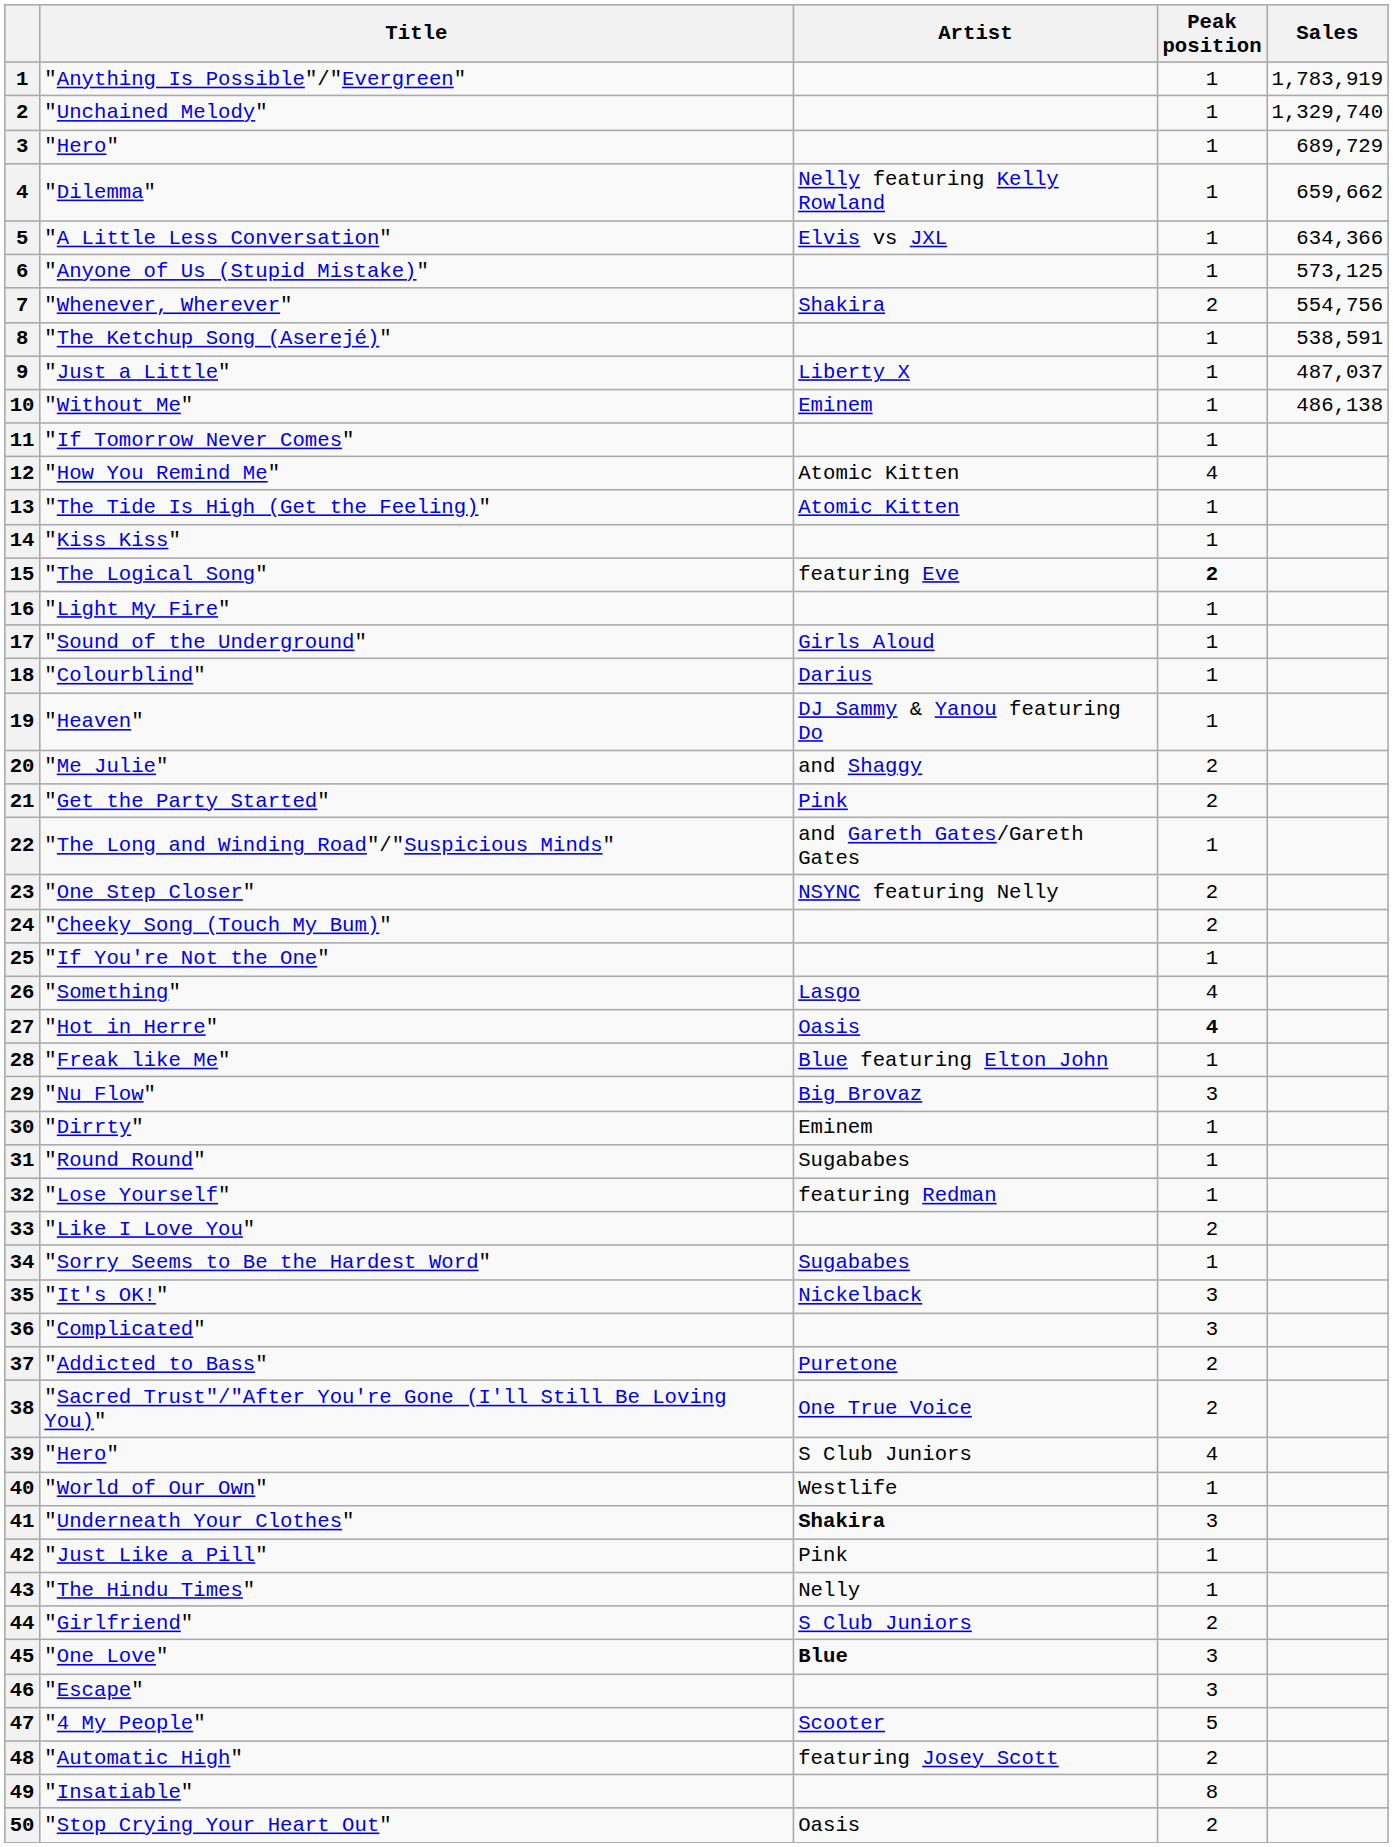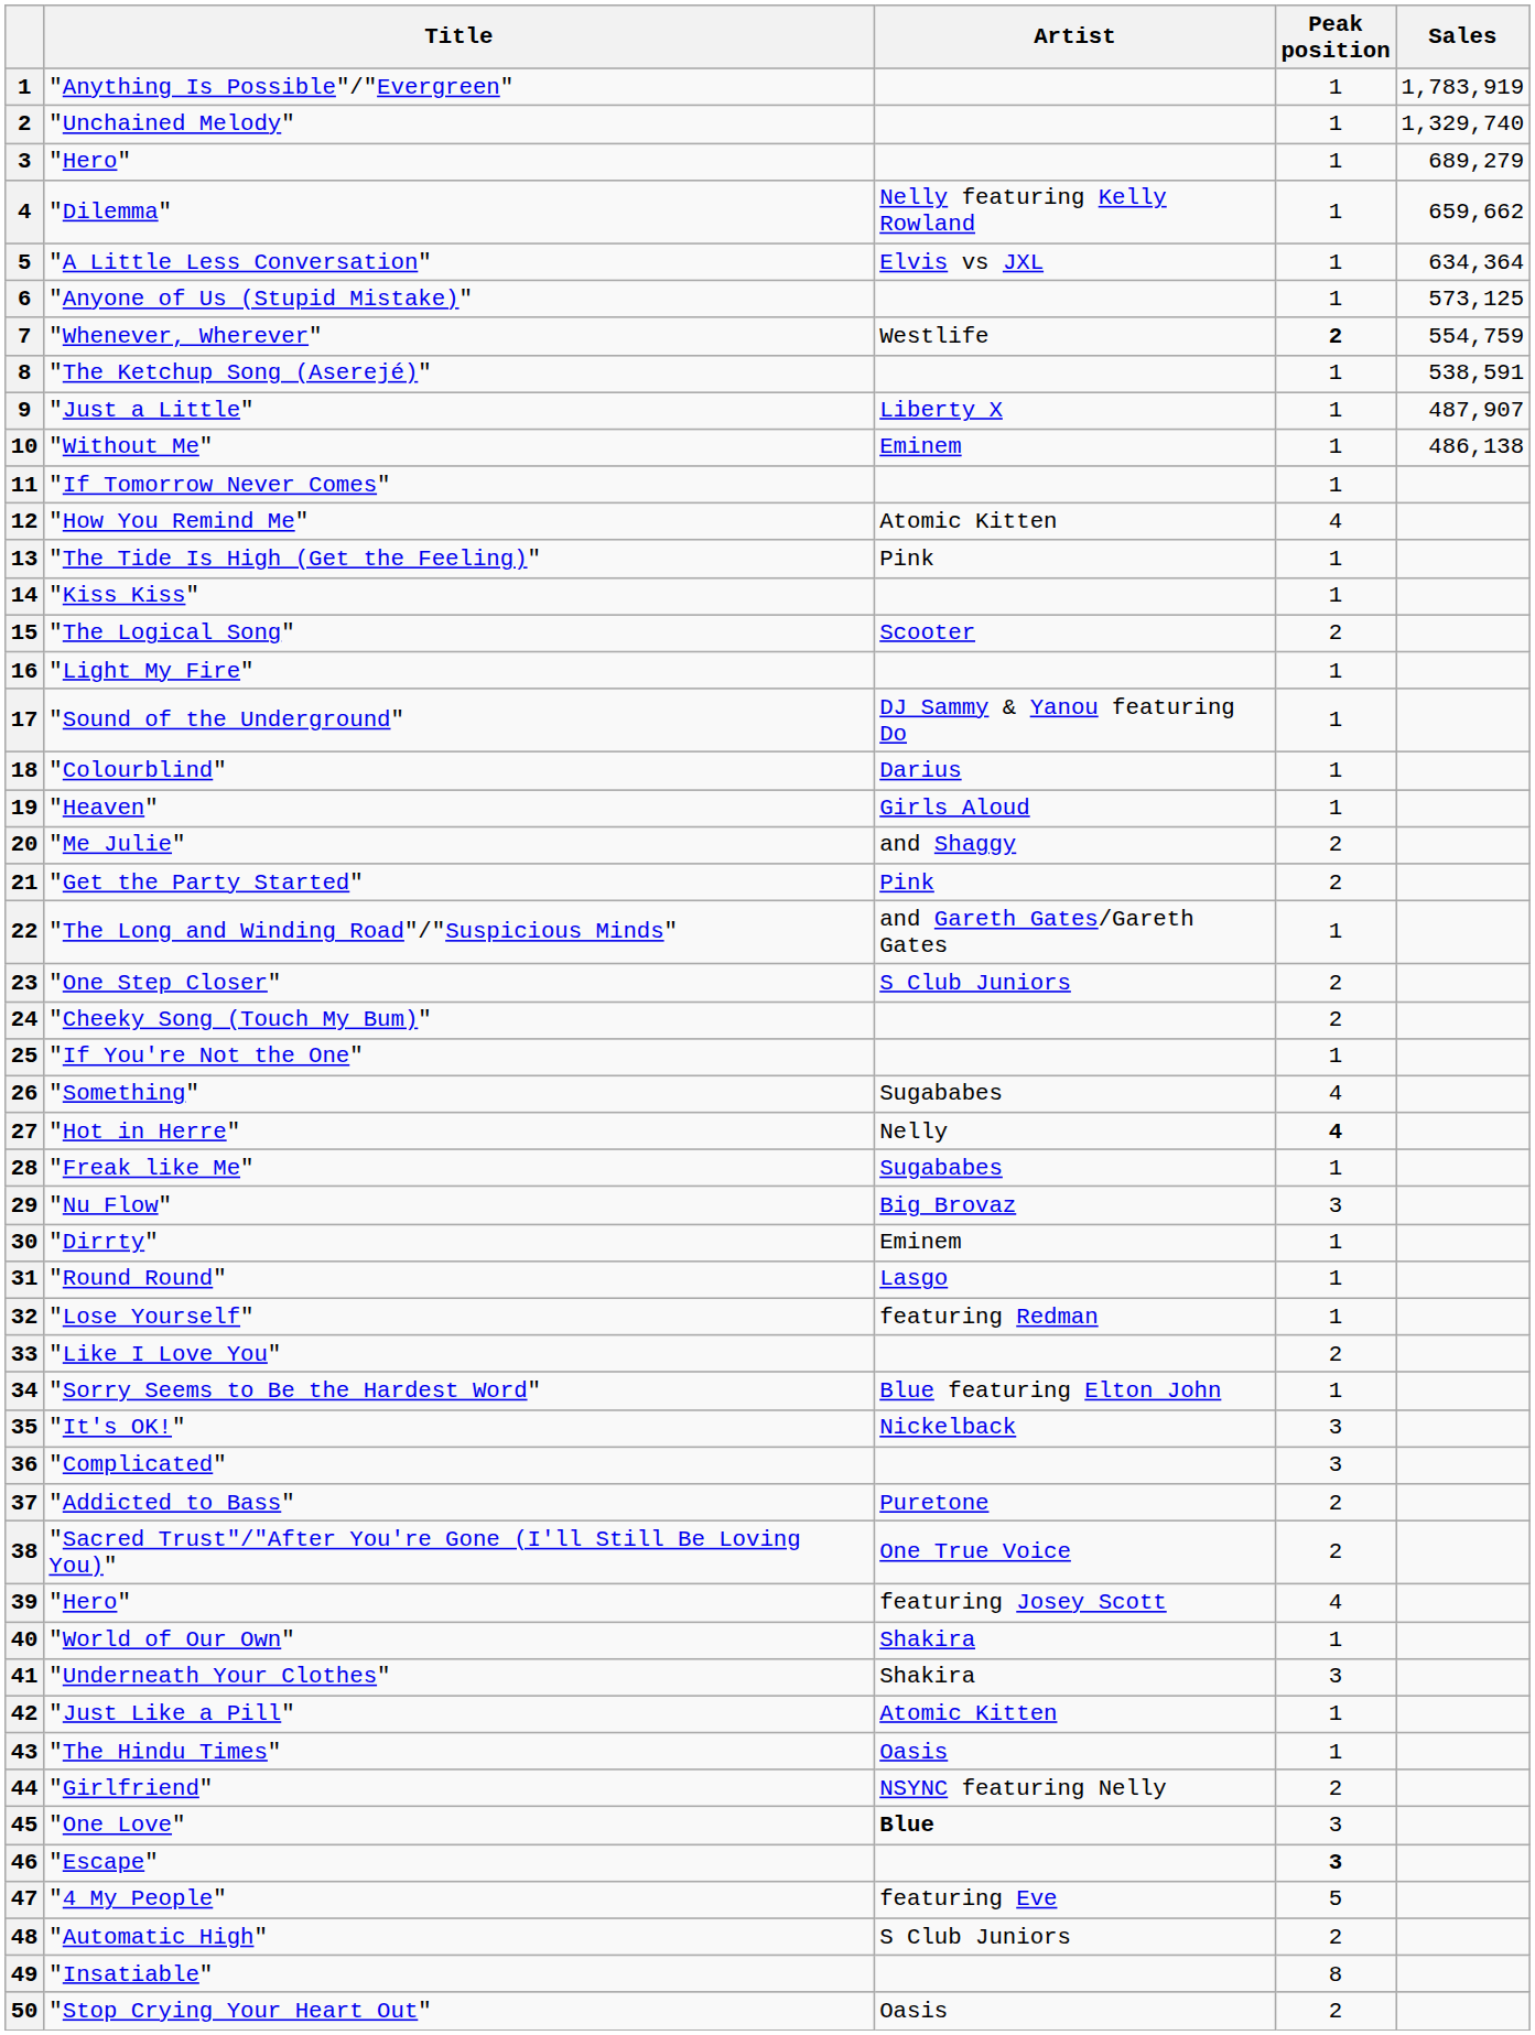3 / "Hero" | Sales: 689,729 -> 689,279
"A Little Less Conversation" | Sales: 634,366 -> 634,364
"Whenever, Wherever" | Artist: Shakira -> Westlife
"Whenever, Wherever" | Peak position: normal -> bold
"Whenever, Wherever" | Sales: 554,756 -> 554,759
"Just a Little" | Sales: 487,037 -> 487,907
"The Tide Is High (Get the Feeling)" | Artist: Atomic Kitten -> Pink
"The Logical Song" | Artist: featuring Eve -> Scooter
"The Logical Song" | Peak position: bold -> normal
"Sound of the Underground" | Artist: Girls Aloud -> DJ Sammy & Yanou featuring Do
"Heaven" | Artist: DJ Sammy & Yanou featuring Do -> Girls Aloud
"One Step Closer" | Artist: NSYNC featuring Nelly -> S Club Juniors
"Something" | Artist: Lasgo -> Sugababes
"Hot in Herre" | Artist: Oasis -> Nelly
"Freak like Me" | Artist: Blue featuring Elton John -> Sugababes
"Round Round" | Artist: Sugababes -> Lasgo
"Sorry Seems to Be the Hardest Word" | Artist: Sugababes -> Blue featuring Elton John
39 / "Hero" | Artist: S Club Juniors -> featuring Josey Scott
"World of Our Own" | Artist: Westlife -> Shakira
"Underneath Your Clothes" | Artist: bold -> normal
"Just Like a Pill" | Artist: Pink -> Atomic Kitten
"The Hindu Times" | Artist: Nelly -> Oasis
"Girlfriend" | Artist: S Club Juniors -> NSYNC featuring Nelly
"Escape" | Peak position: normal -> bold
"4 My People" | Artist: Scooter -> featuring Eve
"Automatic High" | Artist: featuring Josey Scott -> S Club Juniors
